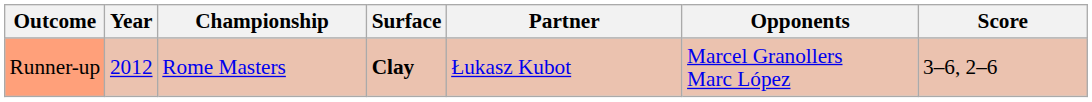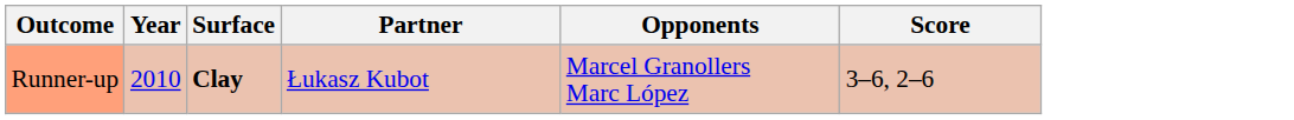- column: Championship | Rome Masters
Runner-up | Year: 2012 -> 2010
